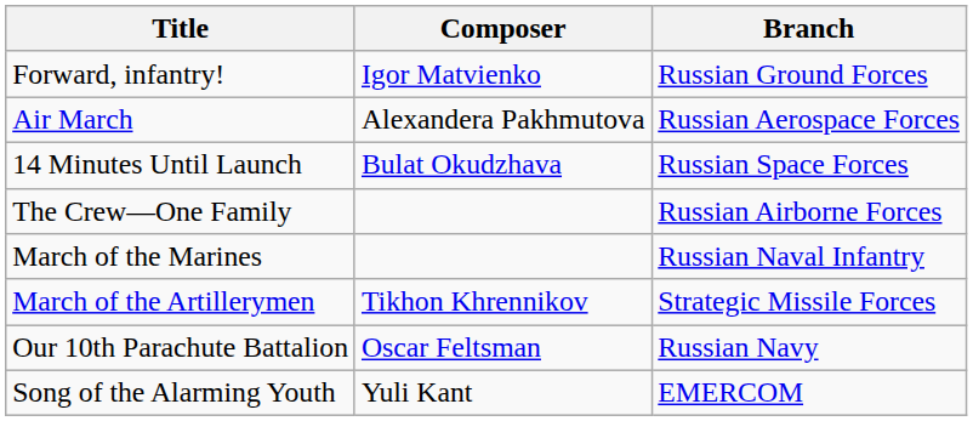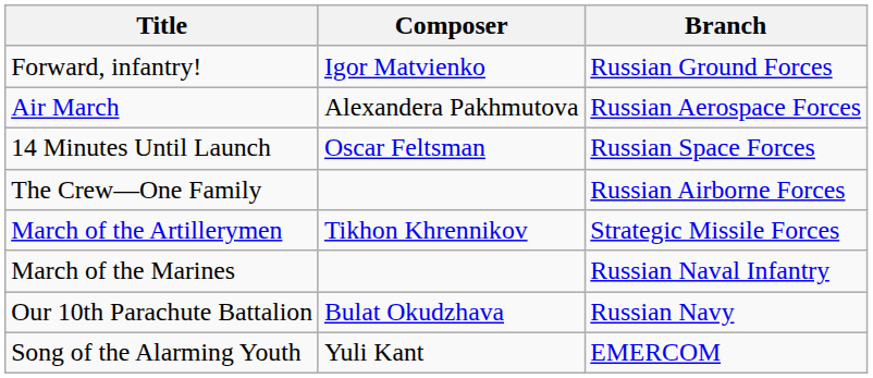14 Minutes Until Launch | Composer: Bulat Okudzhava -> Oscar Feltsman
rows swapped: March of the Marines <-> March of the Artillerymen
Our 10th Parachute Battalion | Composer: Oscar Feltsman -> Bulat Okudzhava
